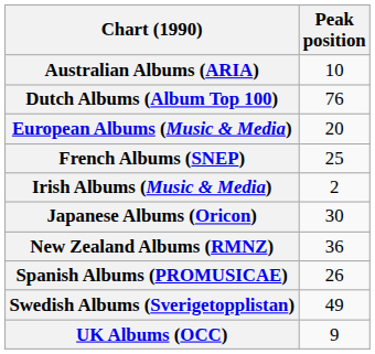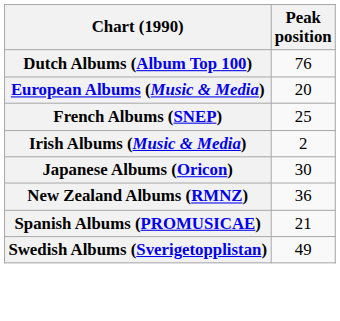- row: Australian Albums (ARIA) | 10
Spanish Albums (PROMUSICAE) | Peak position: 26 -> 21
- row: UK Albums (OCC) | 9
